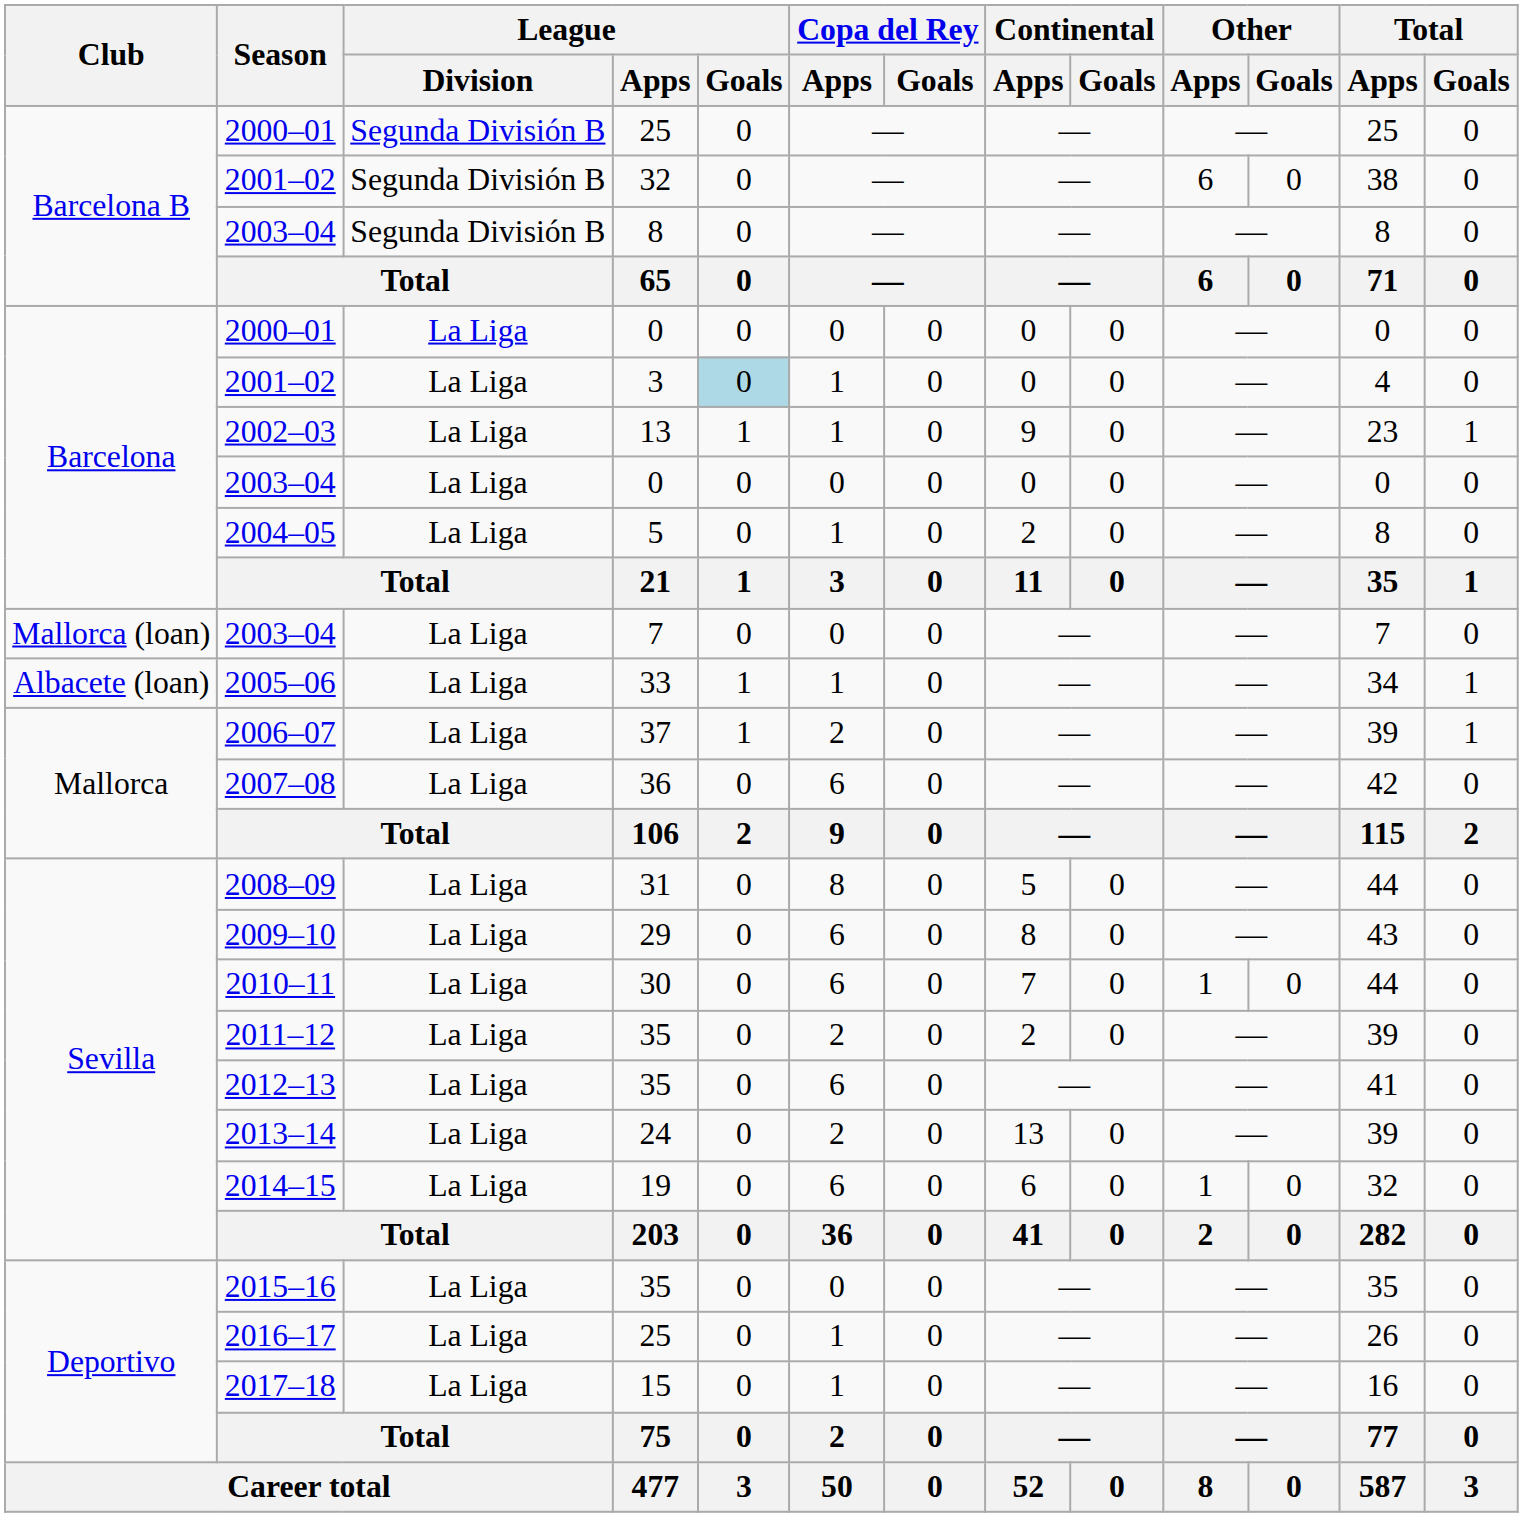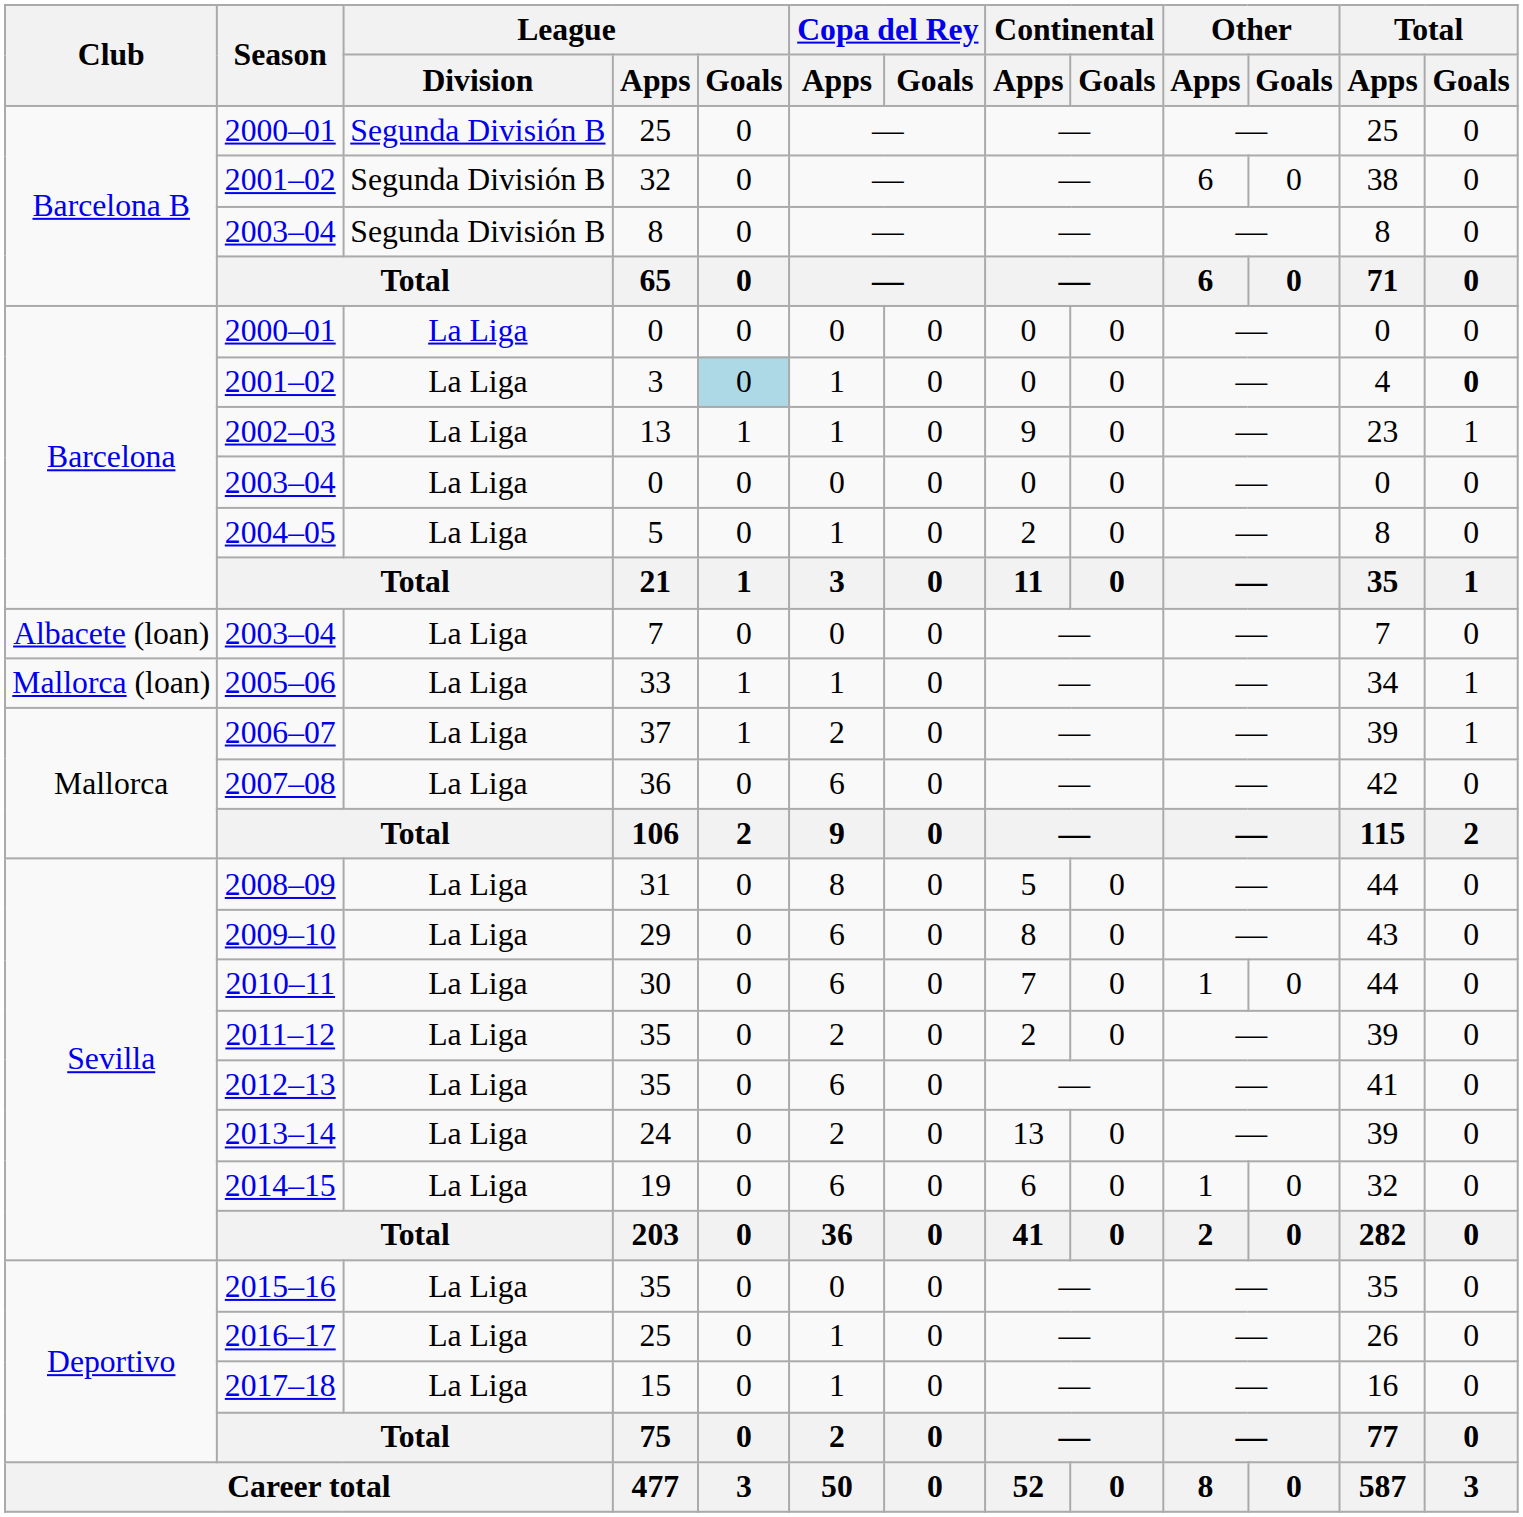2001–02 / 3 | Total / Goals: normal -> bold
2003–04 / 7 | Club: Mallorca (loan) -> Albacete (loan)
2005–06 | Club: Albacete (loan) -> Mallorca (loan)
